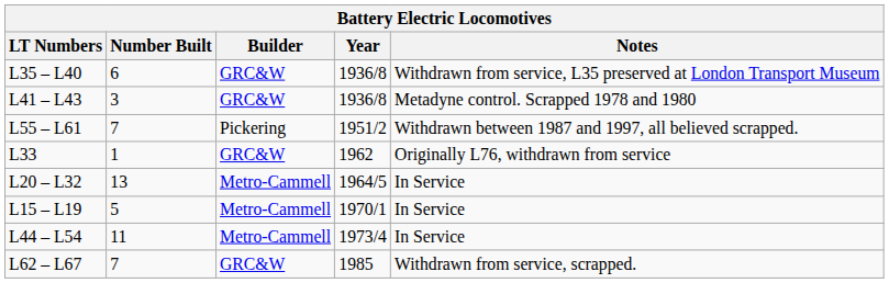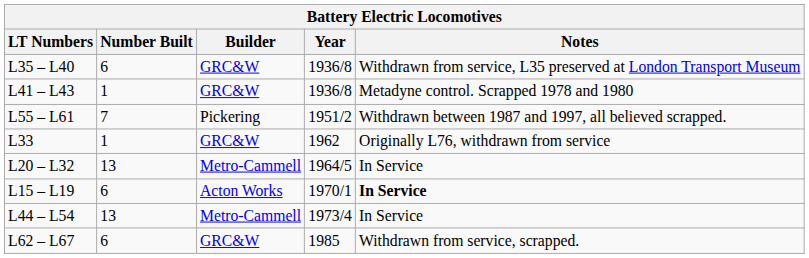L41 – L43 | Number Built: 3 -> 1
L15 – L19 | Number Built: 5 -> 6
L15 – L19 | Builder: Metro-Cammell -> Acton Works
L15 – L19 | Notes: normal -> bold
L44 – L54 | Number Built: 11 -> 13
L62 – L67 | Number Built: 7 -> 6
